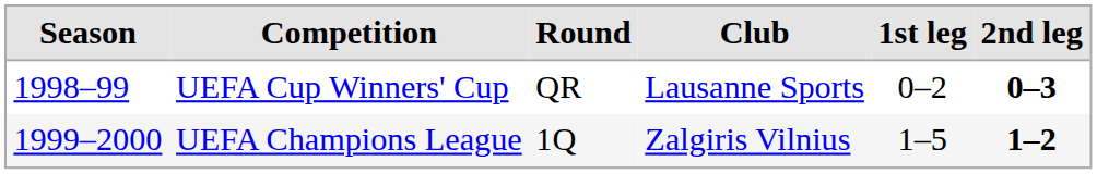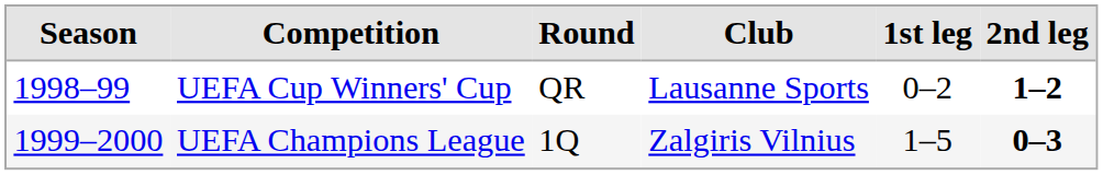UEFA Cup Winners' Cup | 2nd leg: 0–3 -> 1–2
UEFA Champions League | 2nd leg: 1–2 -> 0–3
